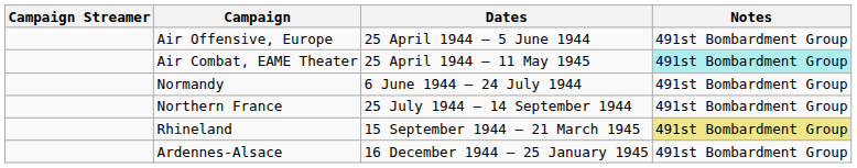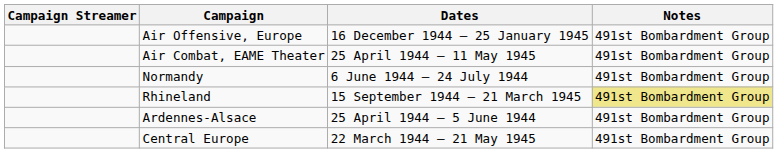Air Offensive, Europe | Dates: 25 April 1944 – 5 June 1944 -> 16 December 1944 – 25 January 1945
Air Combat, EAME Theater | Notes: paleturquoise background -> no background
- row: Northern France | 25 July 1944 – 14 September 1944 | 491st Bombardment Group
Ardennes-Alsace | Dates: 16 December 1944 – 25 January 1945 -> 25 April 1944 – 5 June 1944
+ row: Central Europe | 22 March 1944 – 21 May 1945 | 491st Bombardment Group
